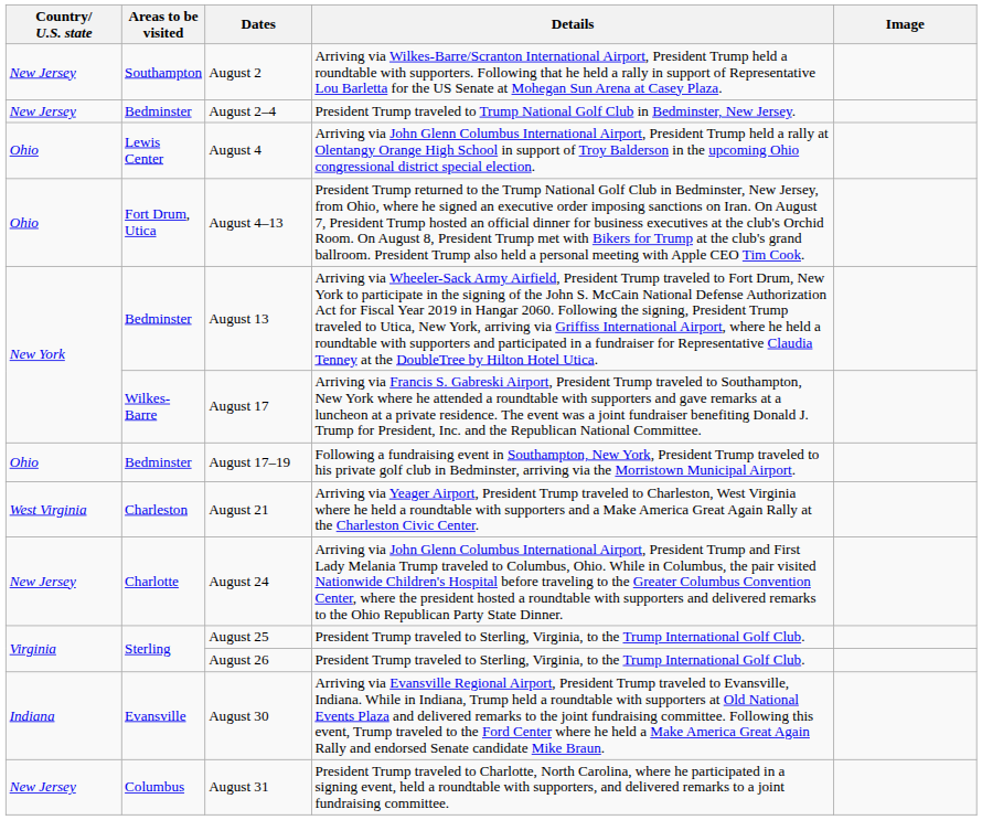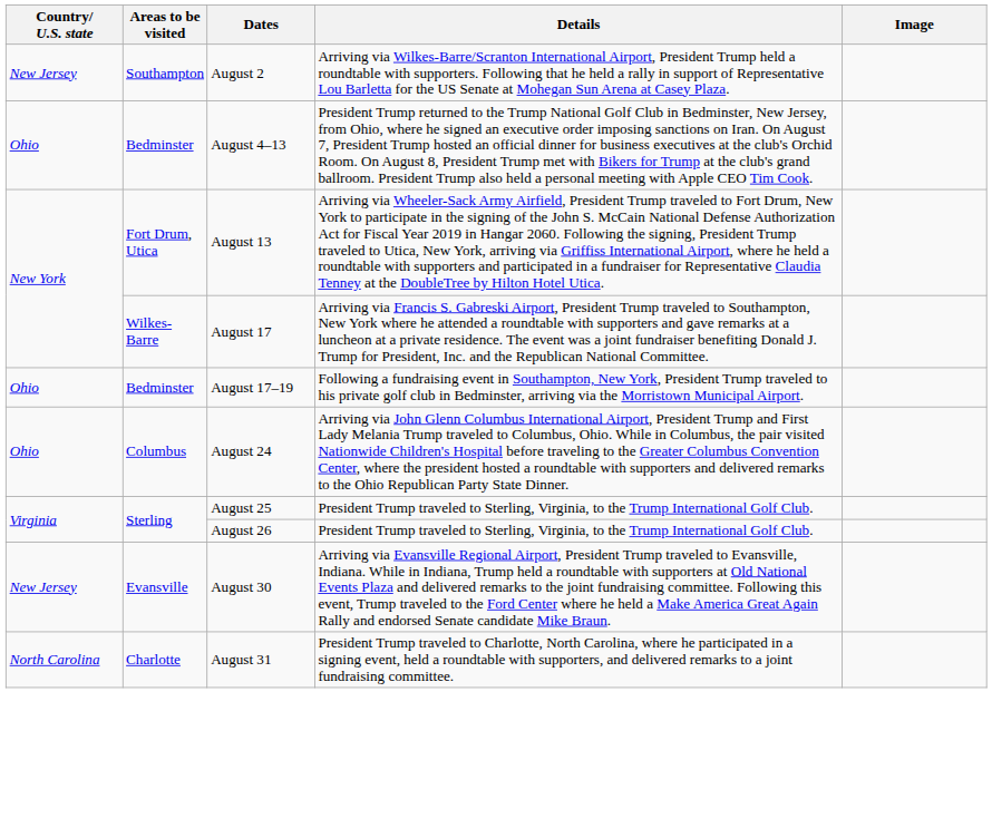- row: New Jersey | Bedminster | August 2–4 | President Trump traveled to Trump National Golf Club in Bedminster, New Jersey.
- row: Ohio | Lewis Center | August 4 | Arriving via John Glenn Columbus International Airport, President Trump held a rally at Olentangy Orange High School in support of Troy Balderson in the upcoming Ohio congressional district special election.
August 4–13 | Areas to be visited: Fort Drum, Utica -> Bedminster
August 13 | Areas to be visited: Bedminster -> Fort Drum, Utica
- row: West Virginia | Charleston | August 21 | Arriving via Yeager Airport, President Trump traveled to Charleston, West Virginia where he held a roundtable with supporters and a Make America Great Again Rally at the Charleston Civic Center.
August 24 | Country/ U.S. state: New Jersey -> Ohio
August 24 | Areas to be visited: Charlotte -> Columbus
August 30 | Country/ U.S. state: Indiana -> New Jersey
August 31 | Country/ U.S. state: New Jersey -> North Carolina
August 31 | Areas to be visited: Columbus -> Charlotte
